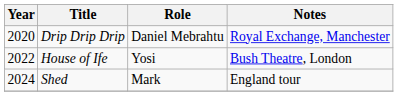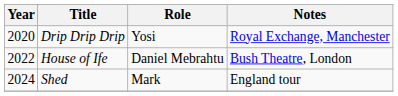Drip Drip Drip | Role: Daniel Mebrahtu -> Yosi
House of Ife | Role: Yosi -> Daniel Mebrahtu
